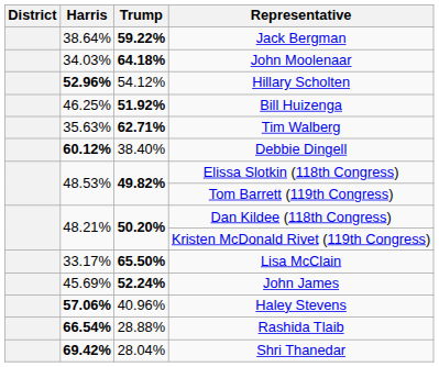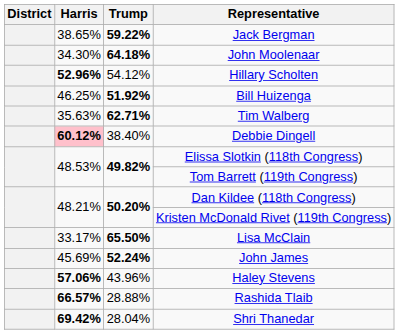Jack Bergman | Harris: 38.64% -> 38.65%
John Moolenaar | Harris: 34.03% -> 34.30%
Debbie Dingell | Harris: no background -> pink background
Haley Stevens | Trump: 40.96% -> 43.96%
Rashida Tlaib | Harris: 66.54% -> 66.57%
